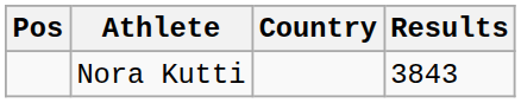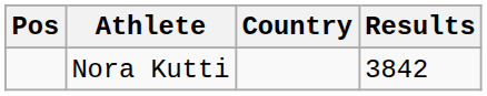Nora Kutti | Results: 3843 -> 3842
